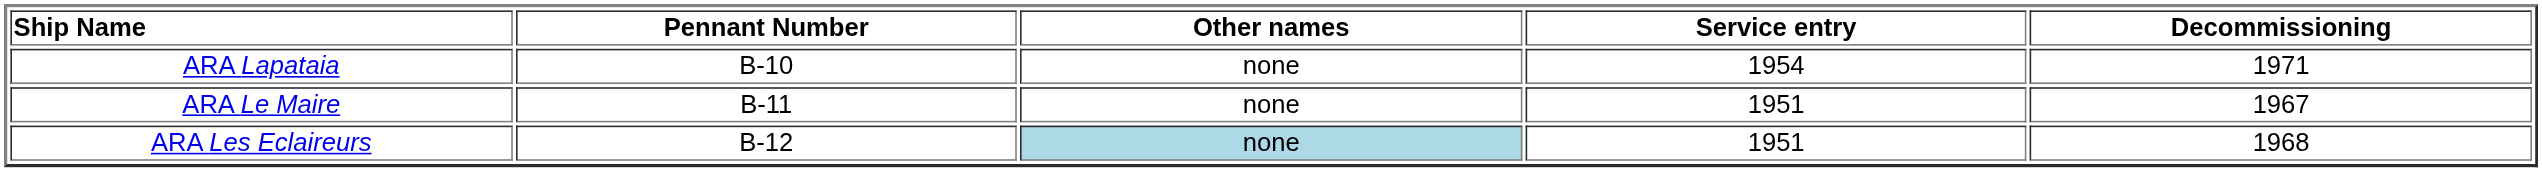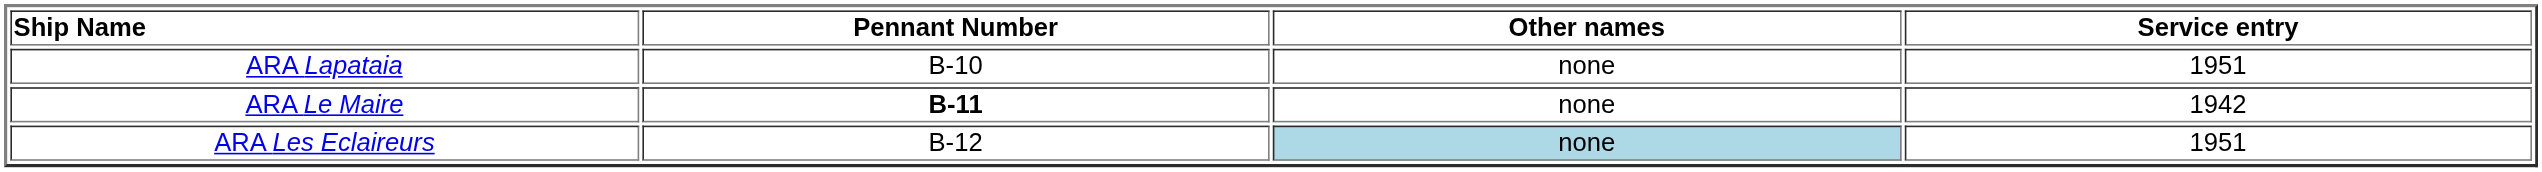- column: Decommissioning | 1971 | 1967 | 1968
ARA Lapataia | Service entry: 1954 -> 1951
ARA Le Maire | Pennant Number: normal -> bold
ARA Le Maire | Service entry: 1951 -> 1942
